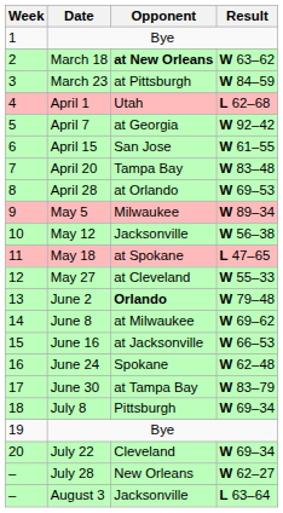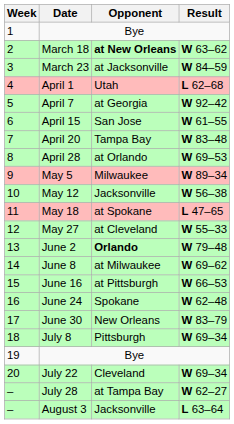March 23 | Opponent: at Pittsburgh -> at Jacksonville
June 16 | Opponent: at Jacksonville -> at Pittsburgh
June 30 | Opponent: at Tampa Bay -> New Orleans
July 28 | Opponent: New Orleans -> at Tampa Bay
